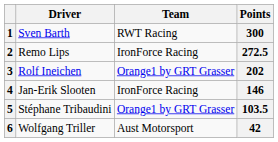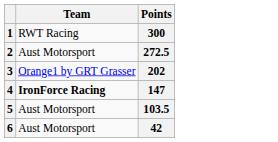- column: Driver | Sven Barth | Remo Lips | Rolf Ineichen | Jan-Erik Slooten | Stéphane Tribaudini | Wolfgang Triller
2 | Team: IronForce Racing -> Aust Motorsport
4 | Team: normal -> bold
4 | Points: 146 -> 147
5 | Team: Orange1 by GRT Grasser -> Aust Motorsport
